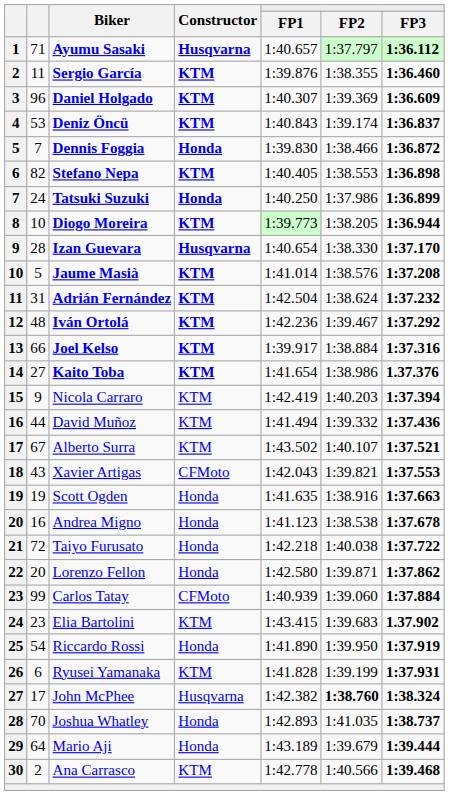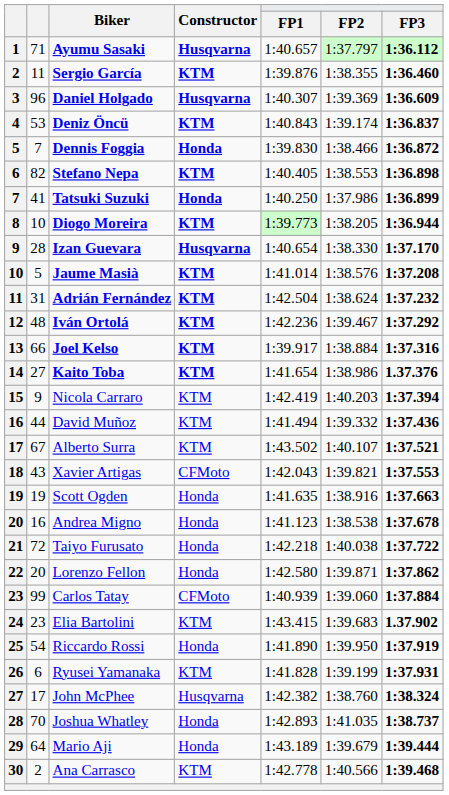Daniel Holgado | Constructor: KTM -> Husqvarna
Tatsuki Suzuki | column 2: 24 -> 41
John McPhee | FP2: bold -> normal
